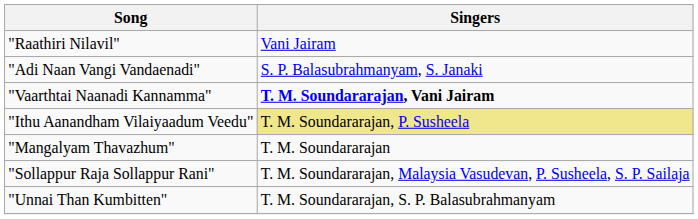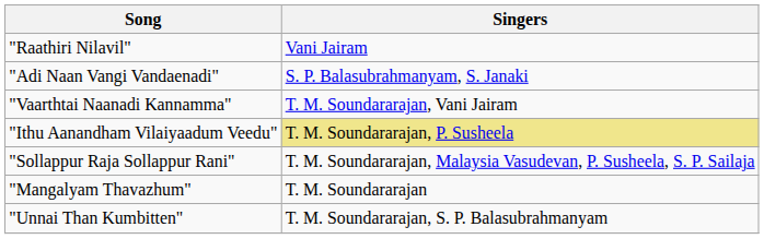"Vaarthtai Naanadi Kannamma" | Singers: bold -> normal
rows swapped: "Sollappur Raja Sollappur Rani" <-> "Mangalyam Thavazhum"
